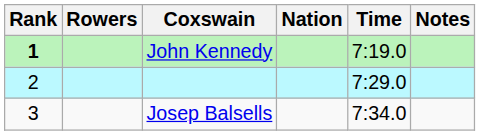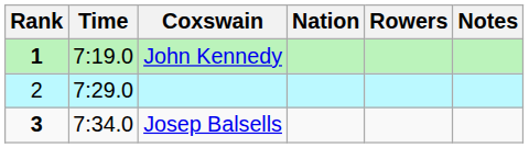columns swapped: Rowers <-> Time
Josep Balsells | Rank: normal -> bold
